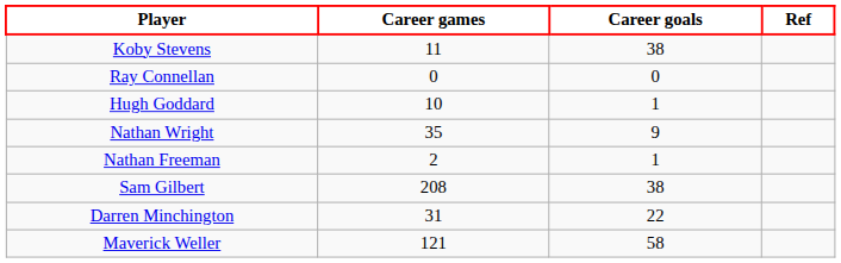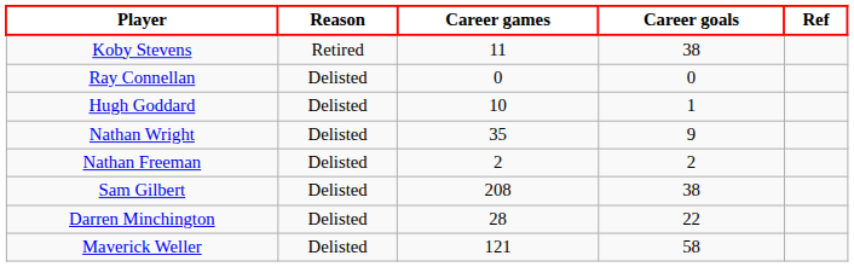+ column: Reason | Retired | Delisted | Delisted | Delisted | Delisted | Delisted | Delisted | Delisted
Nathan Freeman | Career goals: 1 -> 2
Darren Minchington | Career games: 31 -> 28
